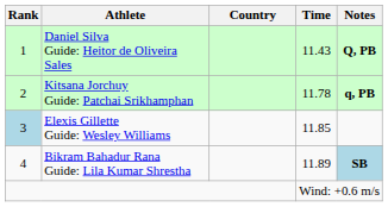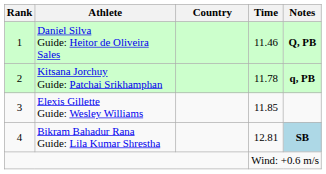Daniel Silva Guide: Heitor de Oliveira Sales | Time: 11.43 -> 11.46
Elexis Gillette Guide: Wesley Williams | Rank: lightblue background -> no background
Bikram Bahadur Rana Guide: Lila Kumar Shrestha | Time: 11.89 -> 12.81
